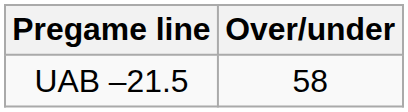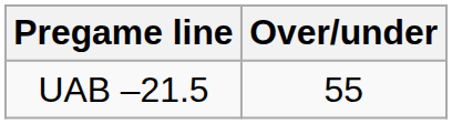UAB –21.5 | Over/under: 58 -> 55
